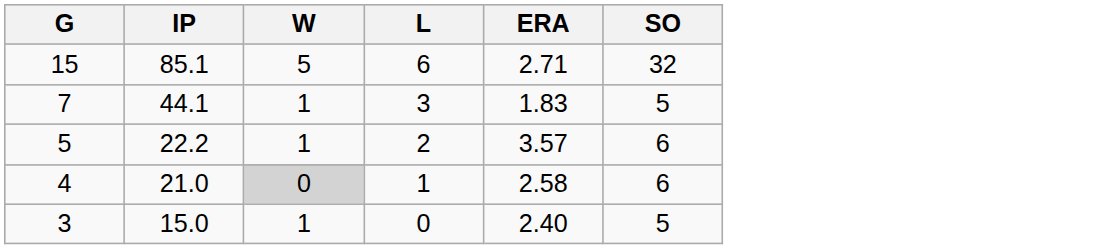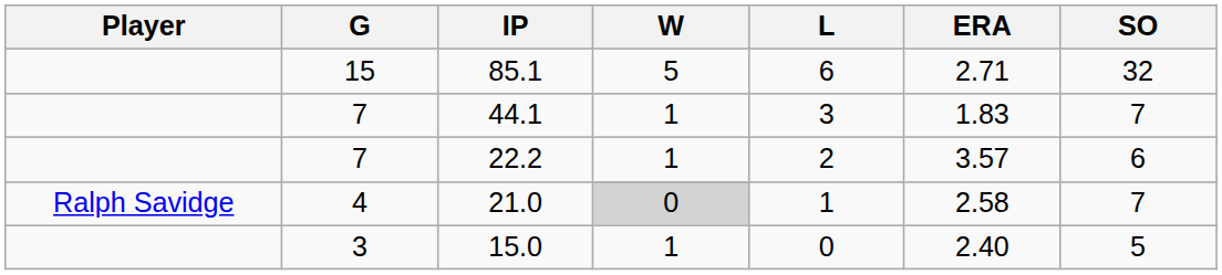+ column: Player | Ralph Savidge
44.1 | SO: 5 -> 7
22.2 | G: 5 -> 7
21.0 | SO: 6 -> 7
